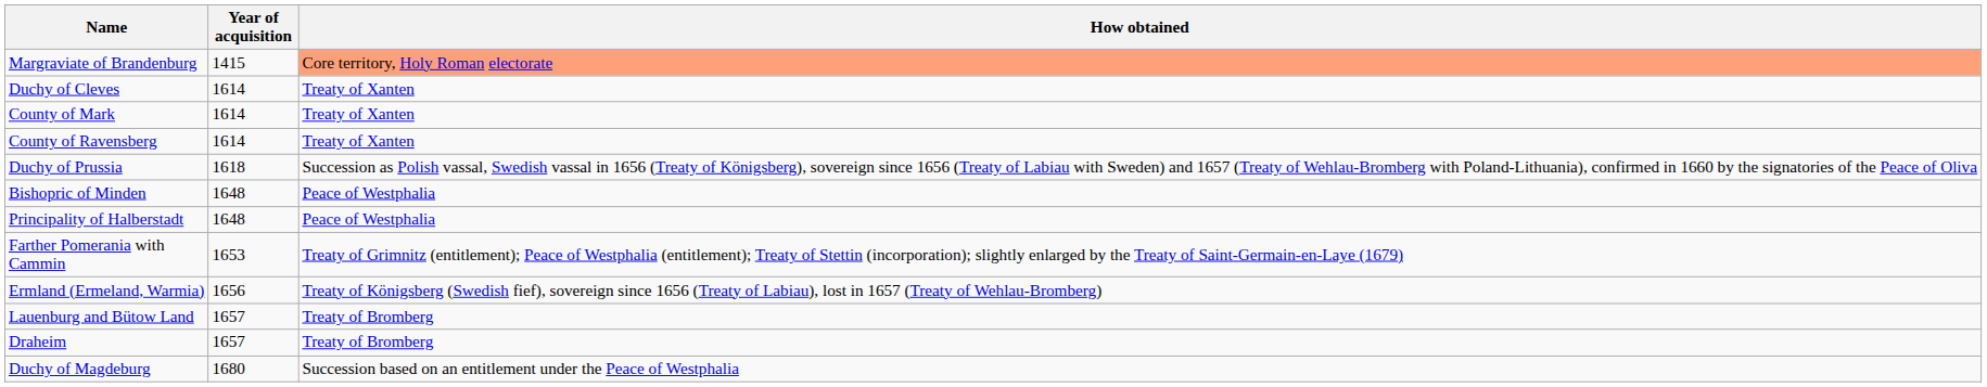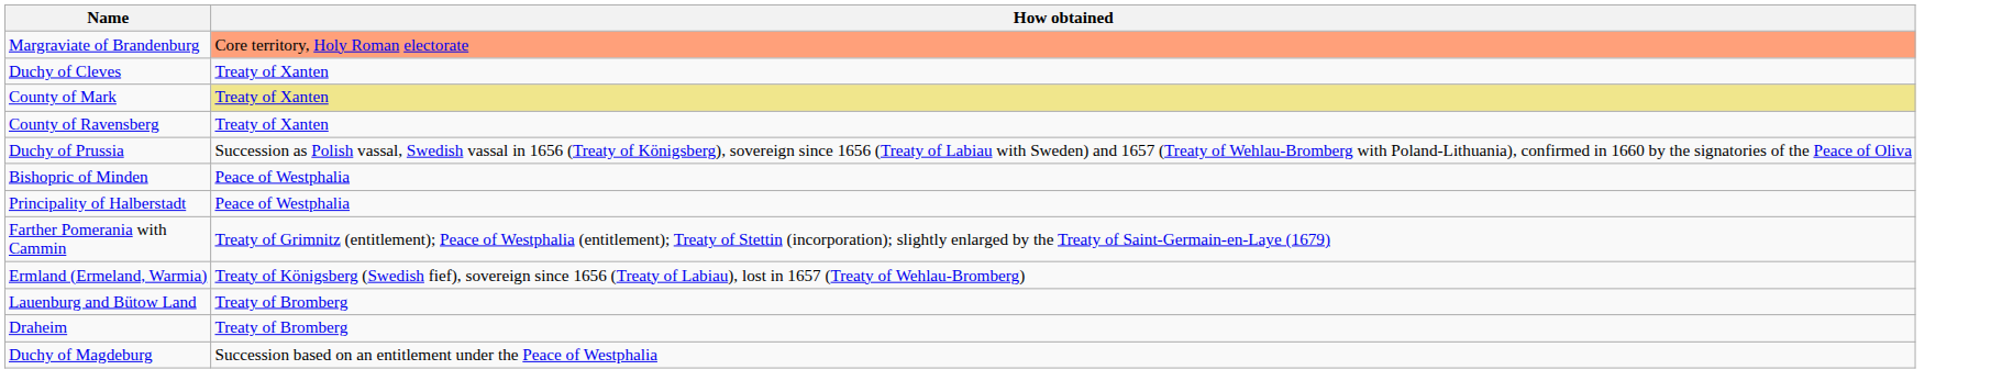- column: Year of acquisition | 1415 | 1614 | 1614 | 1614 | 1618 | 1648 | 1648 | 1653 | 1656 | 1657 | 1657 | 1680
County of Mark | How obtained: no background -> khaki background
